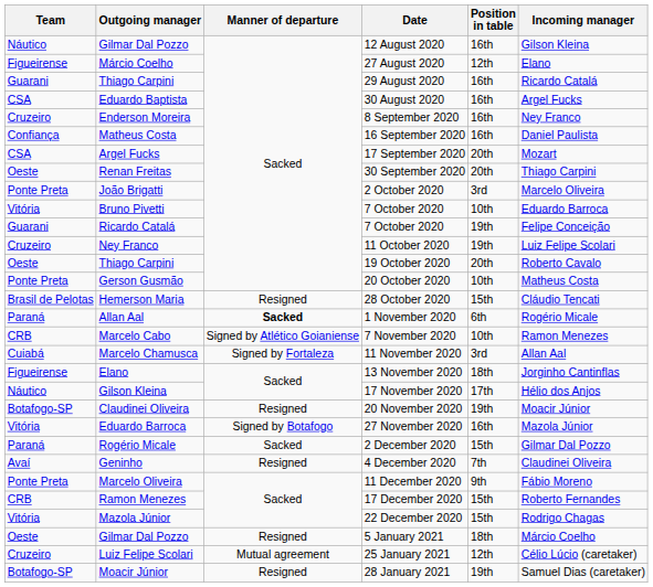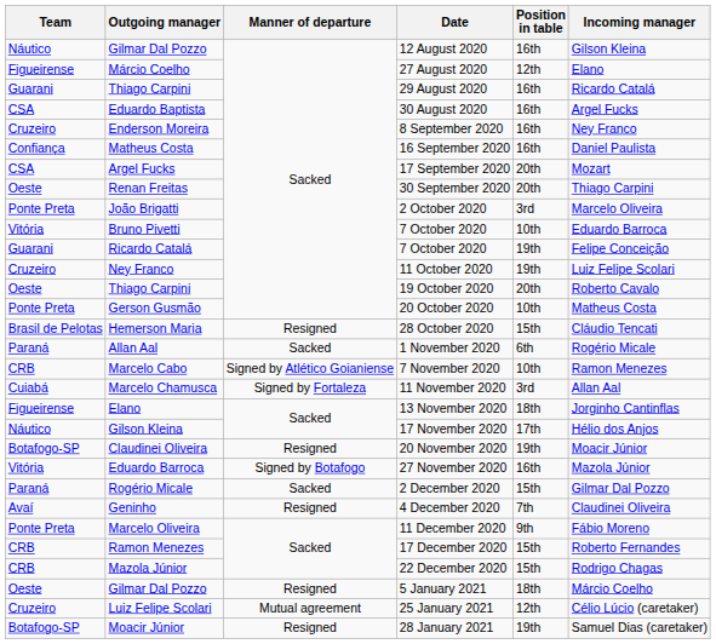1 November 2020 | Manner of departure: bold -> normal
22 December 2020 | Team: Vitória -> CRB
